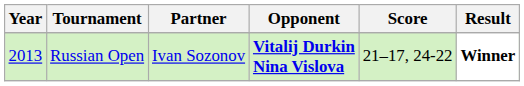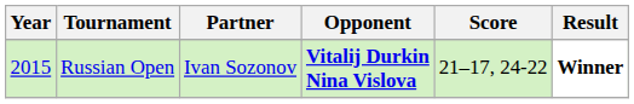Russian Open | Year: 2013 -> 2015
